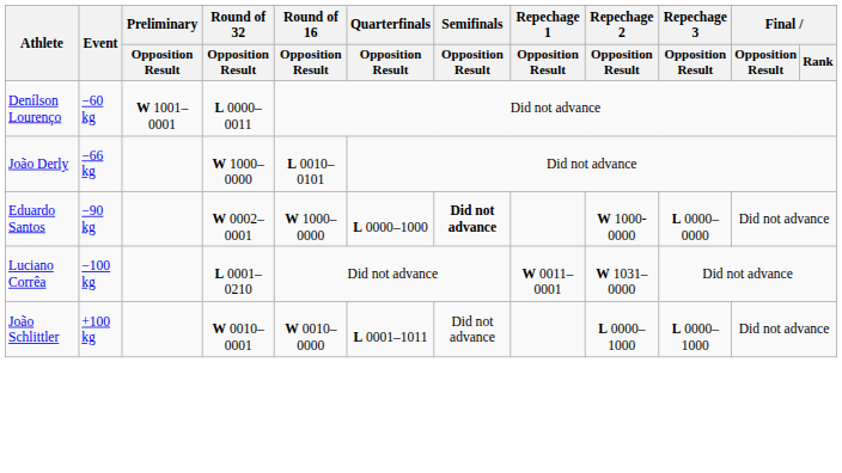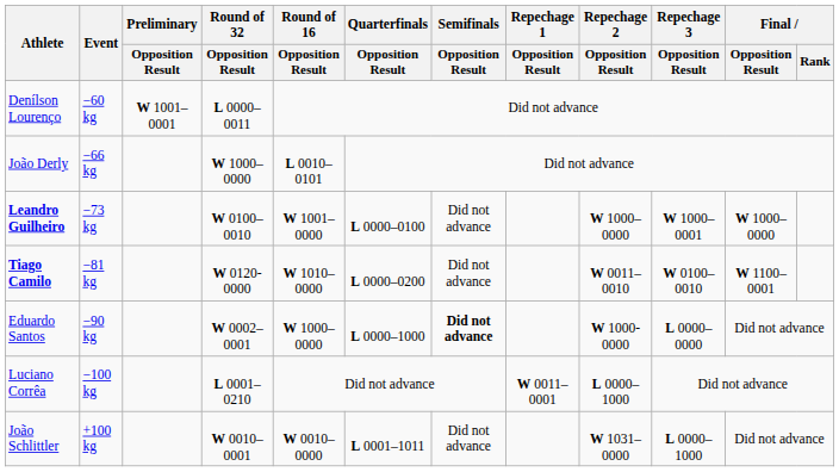+ row: Leandro Guilheiro | −73 kg | W 0100–0010 | W 1001–0000 | L 0000–0100 | Did not advance | W 1000–0000 | W 1000–0001 | W 1000–0000
+ row: Tiago Camilo | −81 kg | W 0120-0000 | W 1010–0000 | L 0000–0200 | Did not advance | W 0011–0010 | W 0100–0010 | W 1100–0001
Luciano Corrêa | Repechage 2 / Opposition Result: W 1031–0000 -> L 0000–1000
João Schlittler | Repechage 2 / Opposition Result: L 0000–1000 -> W 1031–0000
